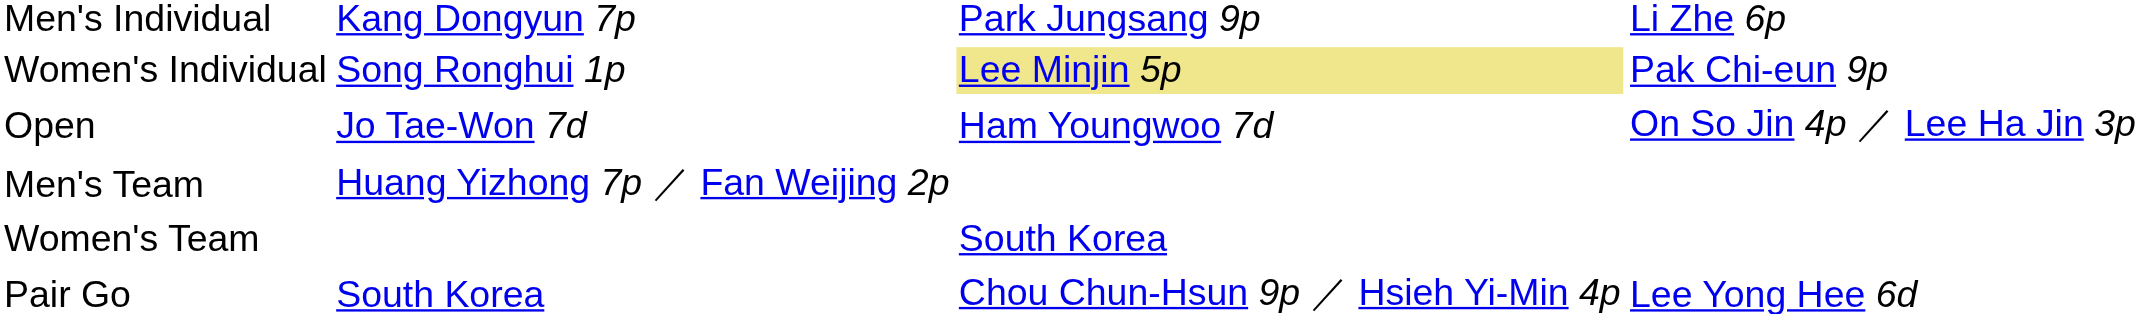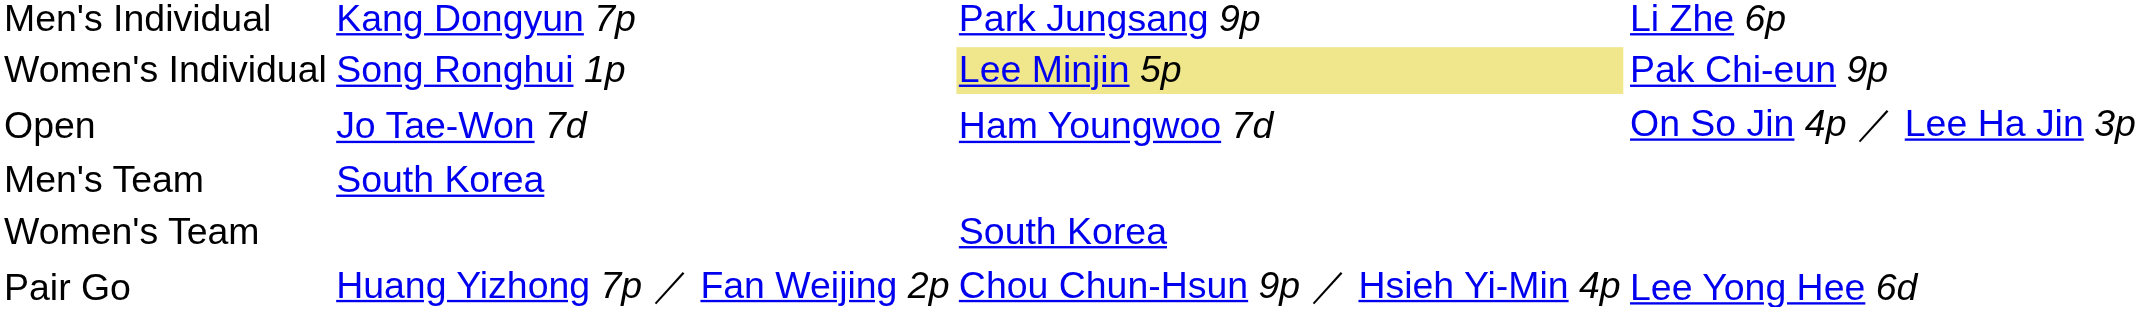Men's Team | column 2: Huang Yizhong 7p ／ Fan Weijing 2p -> South Korea
Pair Go | column 2: South Korea -> Huang Yizhong 7p ／ Fan Weijing 2p
